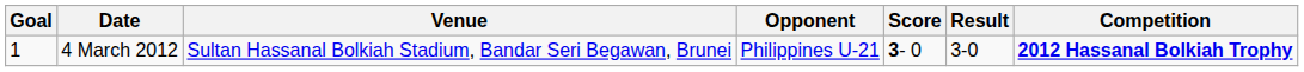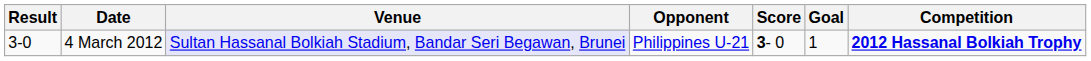columns swapped: Goal <-> Result
4 March 2012 | Venue: no background -> lavender background
